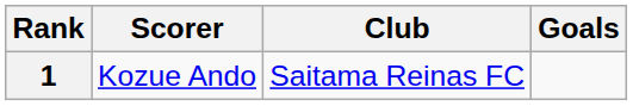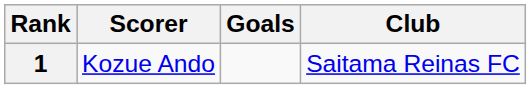columns swapped: Club <-> Goals
